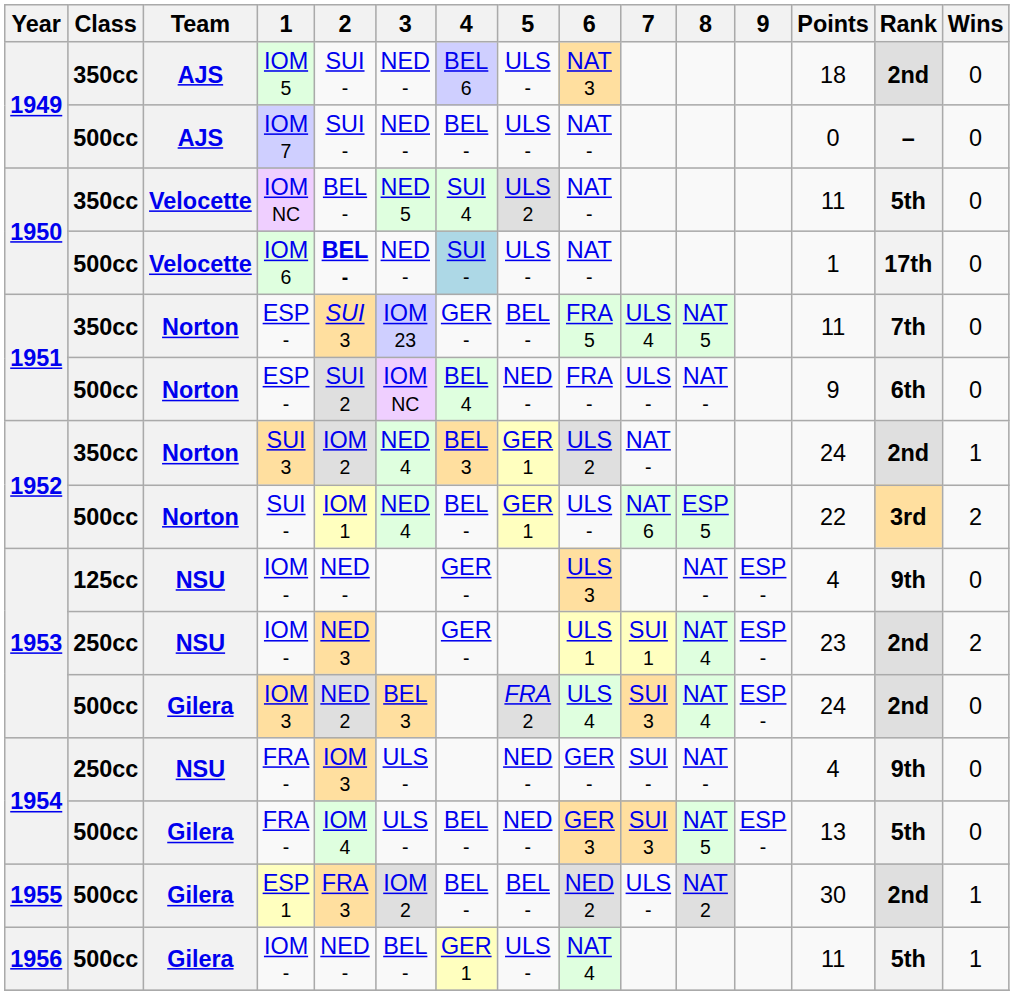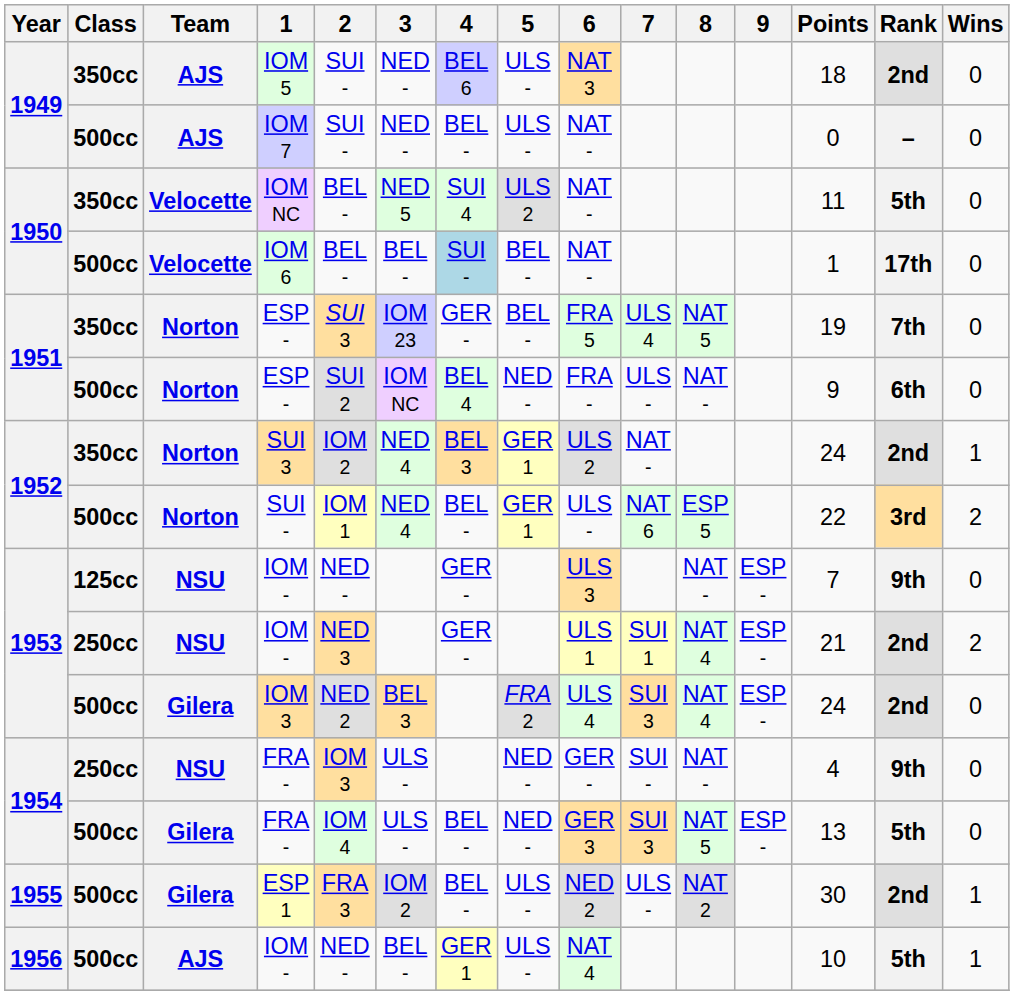IOM 6 | 2: bold -> normal
IOM 6 | 3: NED - -> BEL -
IOM 6 | 5: ULS - -> BEL -
350cc / ESP - | Points: 11 -> 19
125cc / IOM - | Points: 4 -> 7
250cc / IOM - | Points: 23 -> 21
ESP 1 | 5: BEL - -> ULS -
500cc / IOM - | Team: Gilera -> AJS
500cc / IOM - | Points: 11 -> 10
